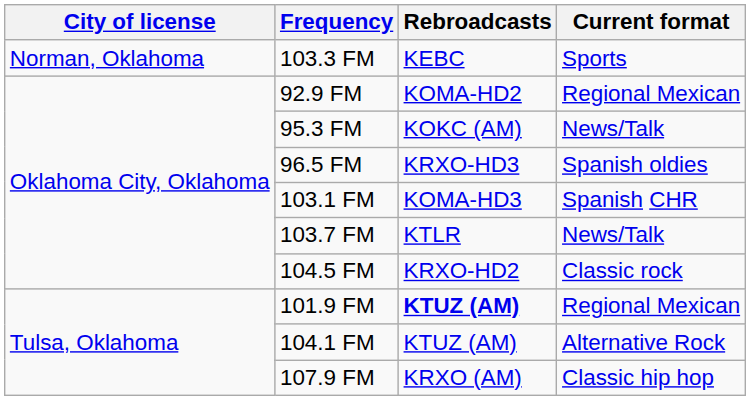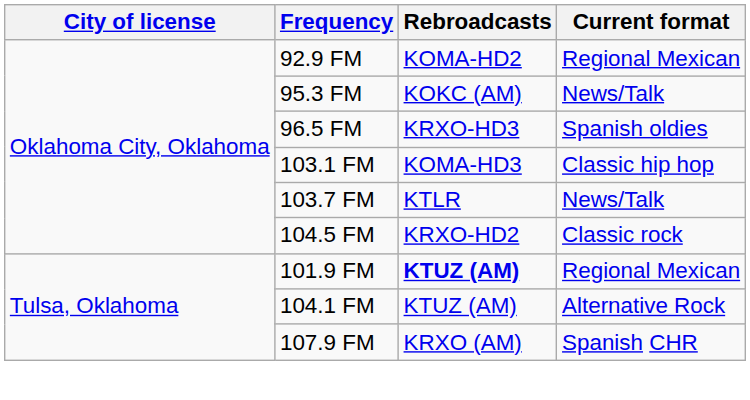- row: Norman, Oklahoma | 103.3 FM | KEBC | Sports
103.1 FM | Current format: Spanish CHR -> Classic hip hop
107.9 FM | Current format: Classic hip hop -> Spanish CHR
